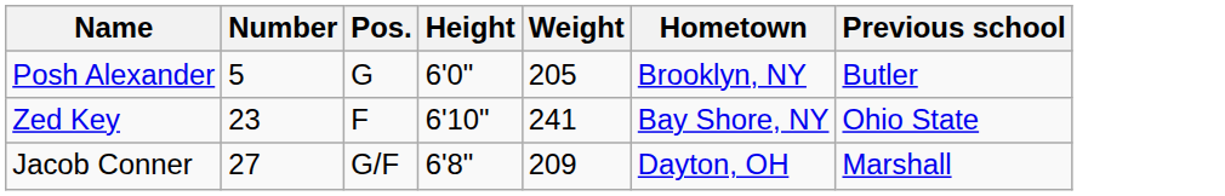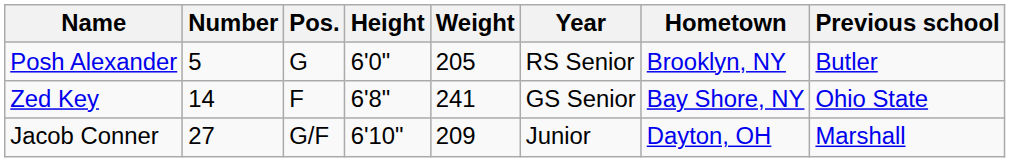+ column: Year | RS Senior | GS Senior | Junior
Zed Key | Number: 23 -> 14
Zed Key | Height: 6'10" -> 6'8"
Jacob Conner | Height: 6'8" -> 6'10"
